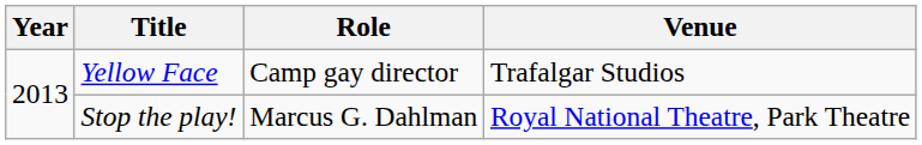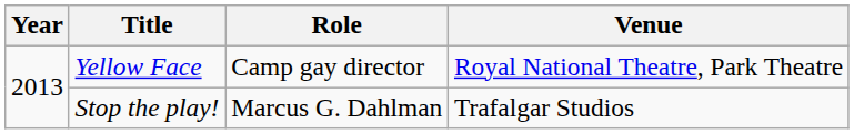Yellow Face | Venue: Trafalgar Studios -> Royal National Theatre, Park Theatre
Stop the play! | Venue: Royal National Theatre, Park Theatre -> Trafalgar Studios
